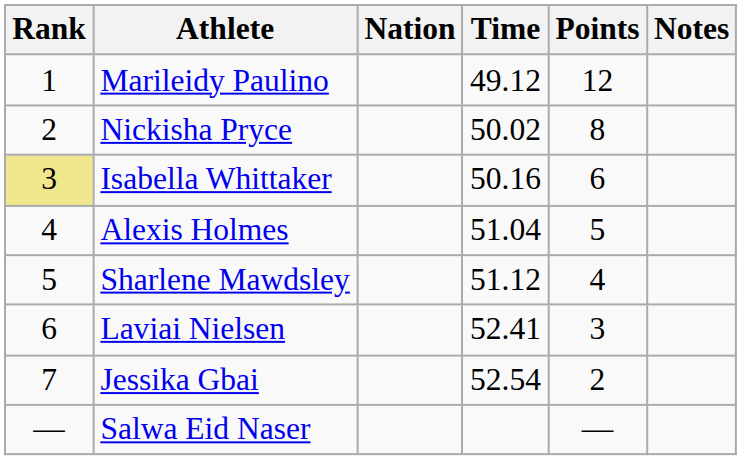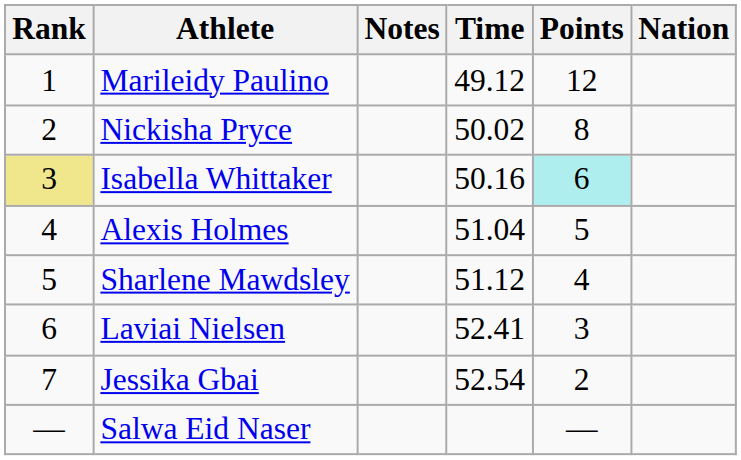columns swapped: Nation <-> Notes
Isabella Whittaker | Points: no background -> paleturquoise background
